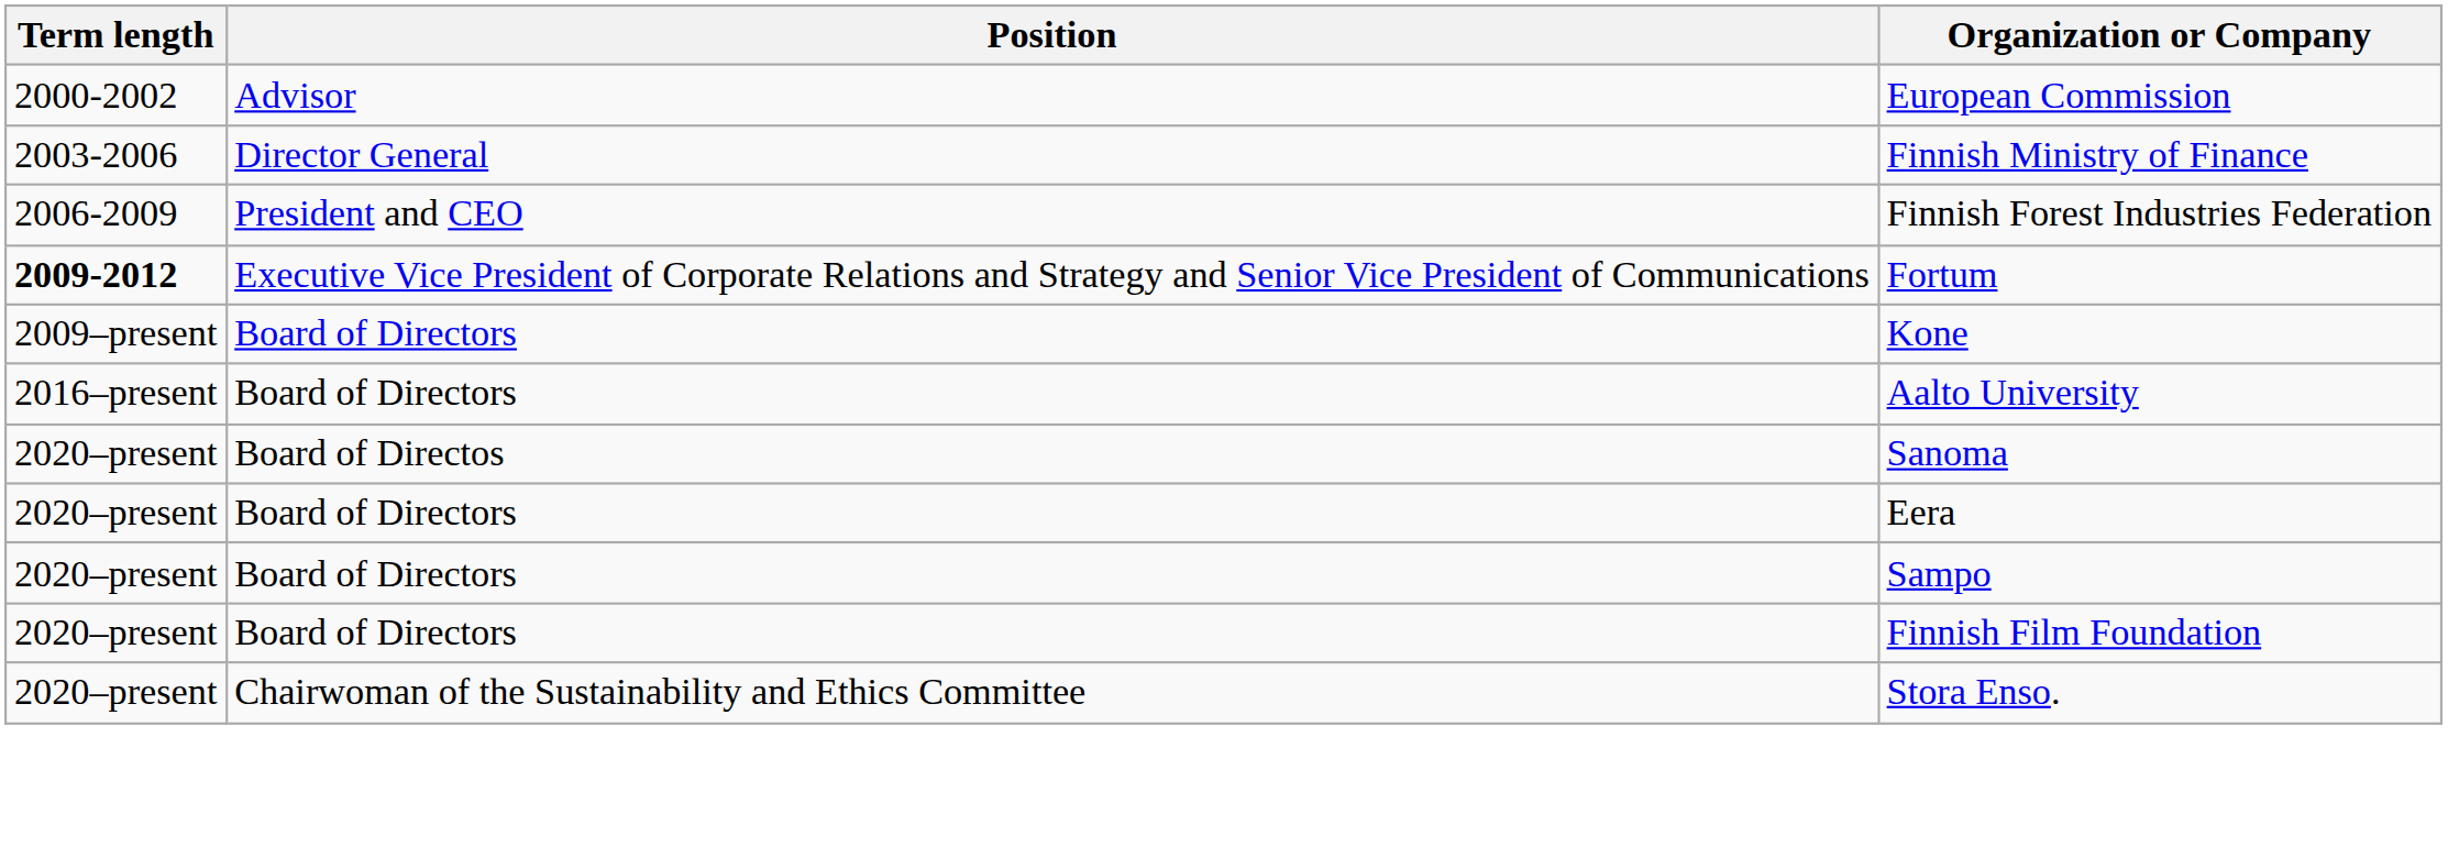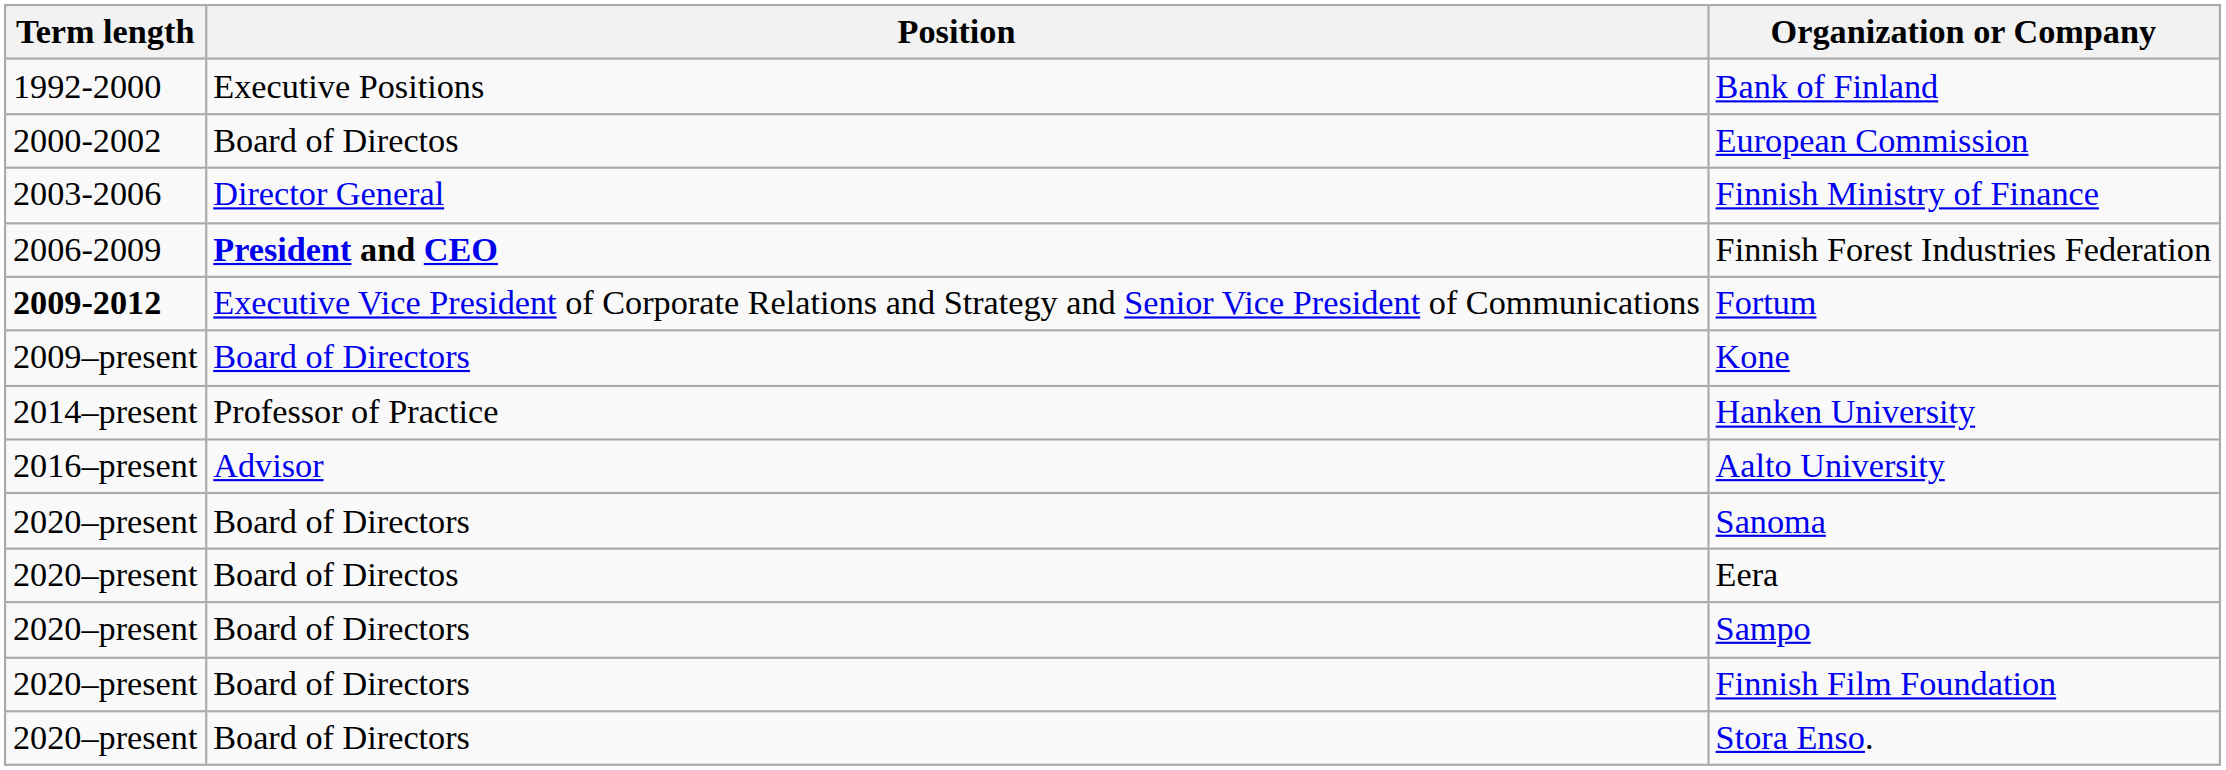+ row: 1992-2000 | Executive Positions | Bank of Finland
European Commission | Position: Advisor -> Board of Directos
Finnish Forest Industries Federation | Position: normal -> bold
+ row: 2014–present | Professor of Practice | Hanken University
Aalto University | Position: Board of Directors -> Advisor
Sanoma | Position: Board of Directos -> Board of Directors
Eera | Position: Board of Directors -> Board of Directos
Stora Enso. | Position: Chairwoman of the Sustainability and Ethics Committee -> Board of Directors
